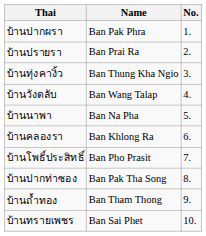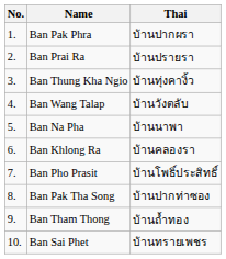columns swapped: No. <-> Thai
